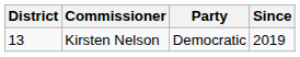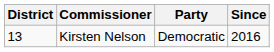Kirsten Nelson | Since: 2019 -> 2016
